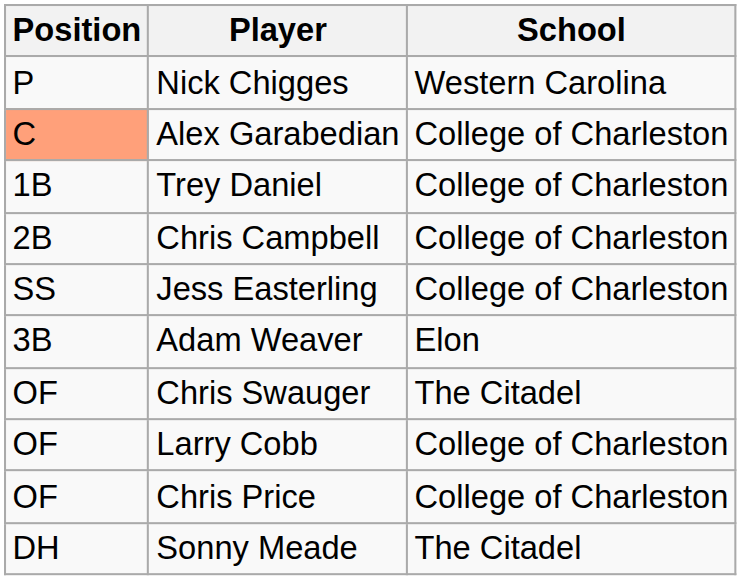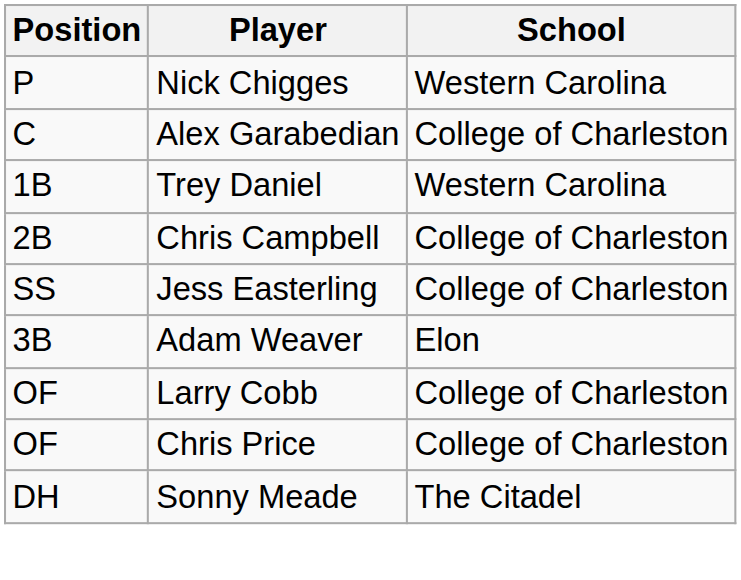Alex Garabedian | Position: lightsalmon background -> no background
Trey Daniel | School: College of Charleston -> Western Carolina
- row: OF | Chris Swauger | The Citadel
